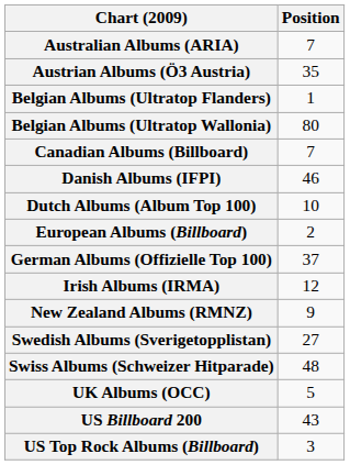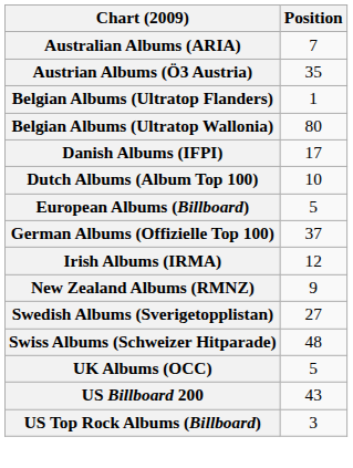- row: Canadian Albums (Billboard) | 7
Danish Albums (IFPI) | Position: 46 -> 17
European Albums (Billboard) | Position: 2 -> 5
